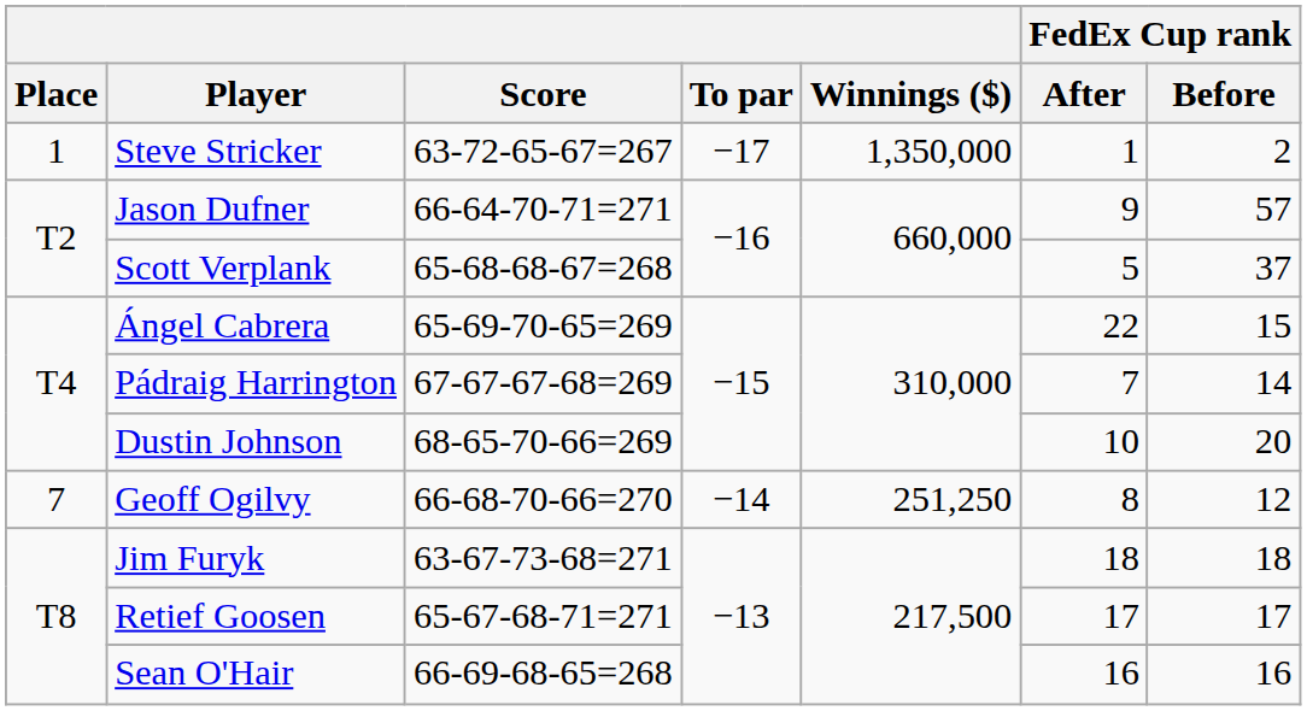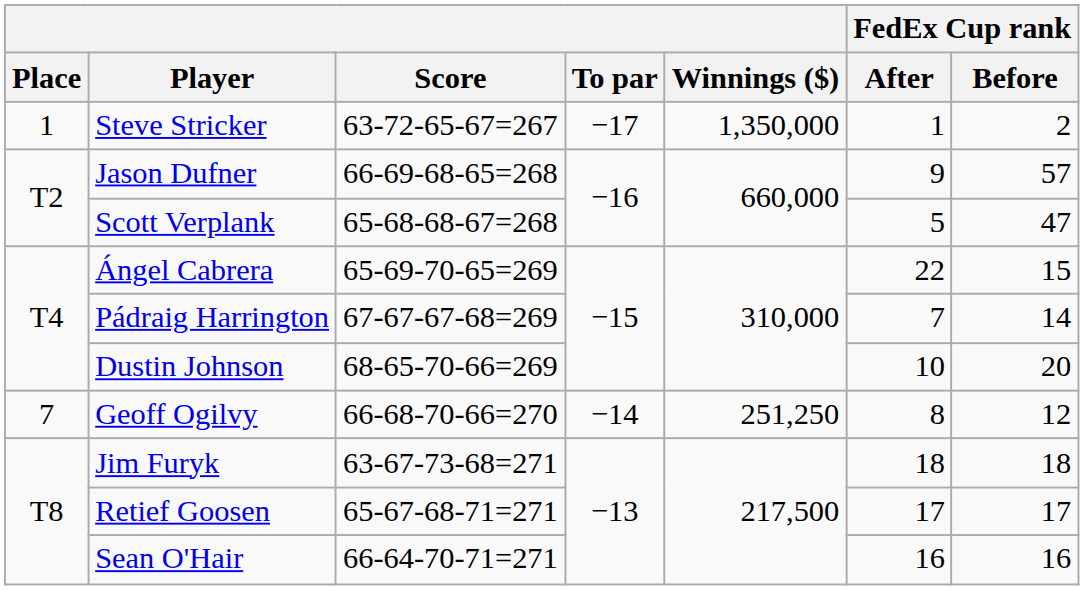Jason Dufner | Score: 66-64-70-71=271 -> 66-69-68-65=268
Scott Verplank | FedEx Cup rank / Before: 37 -> 47
Sean O'Hair | Score: 66-69-68-65=268 -> 66-64-70-71=271
